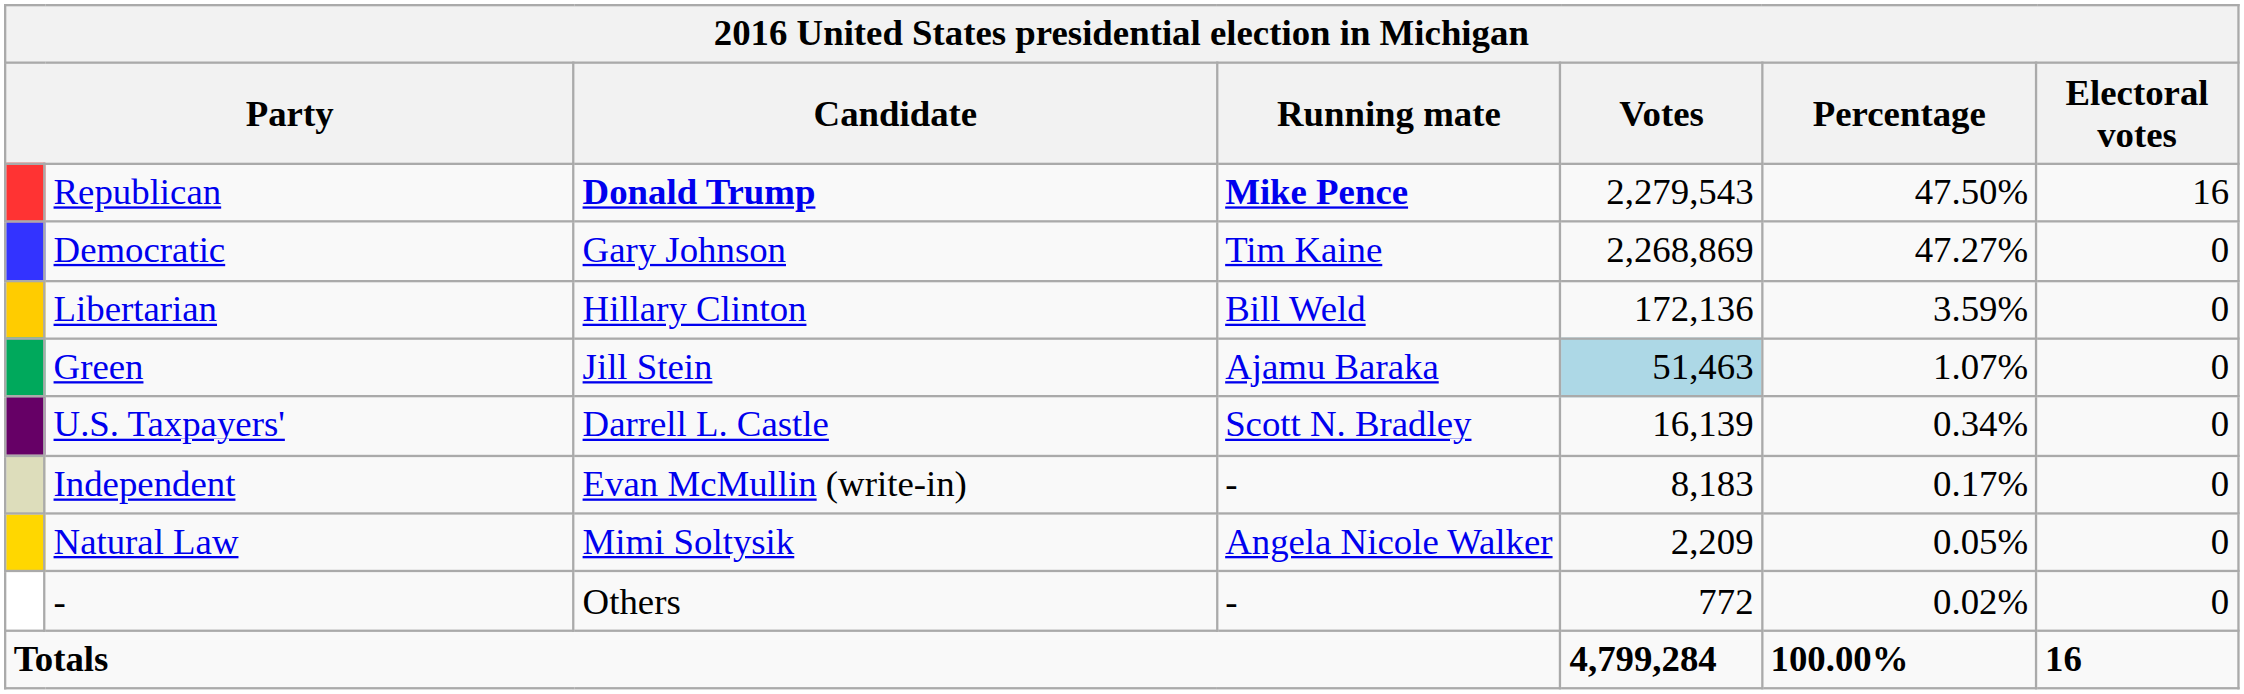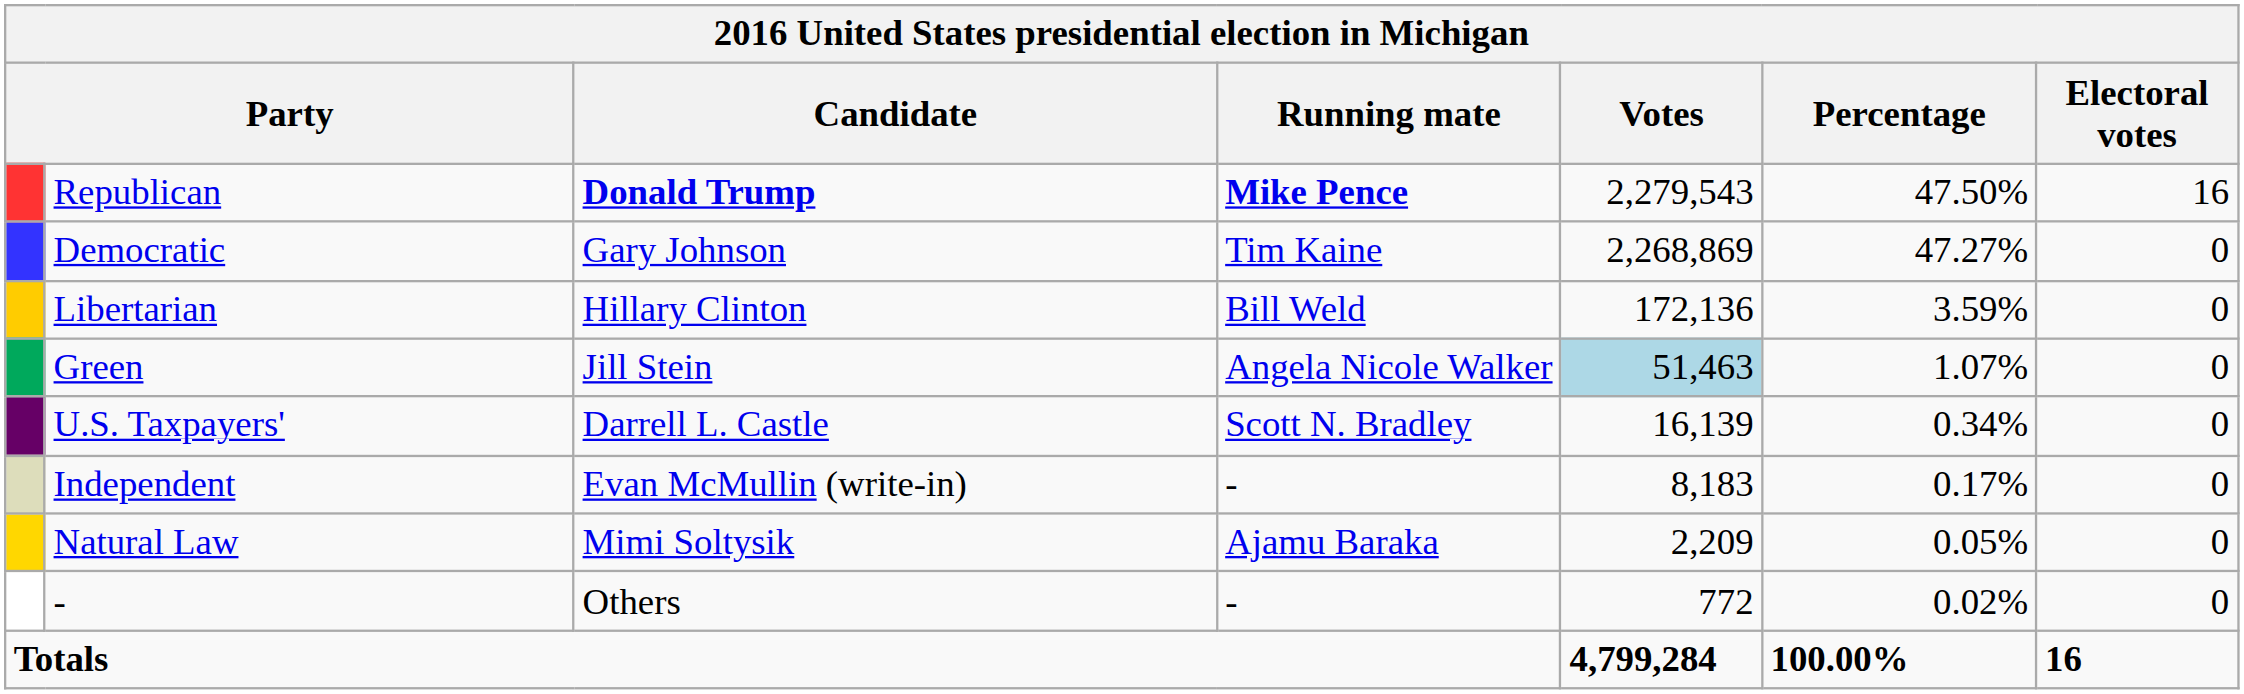Green | Running mate: Ajamu Baraka -> Angela Nicole Walker
Natural Law | Running mate: Angela Nicole Walker -> Ajamu Baraka
